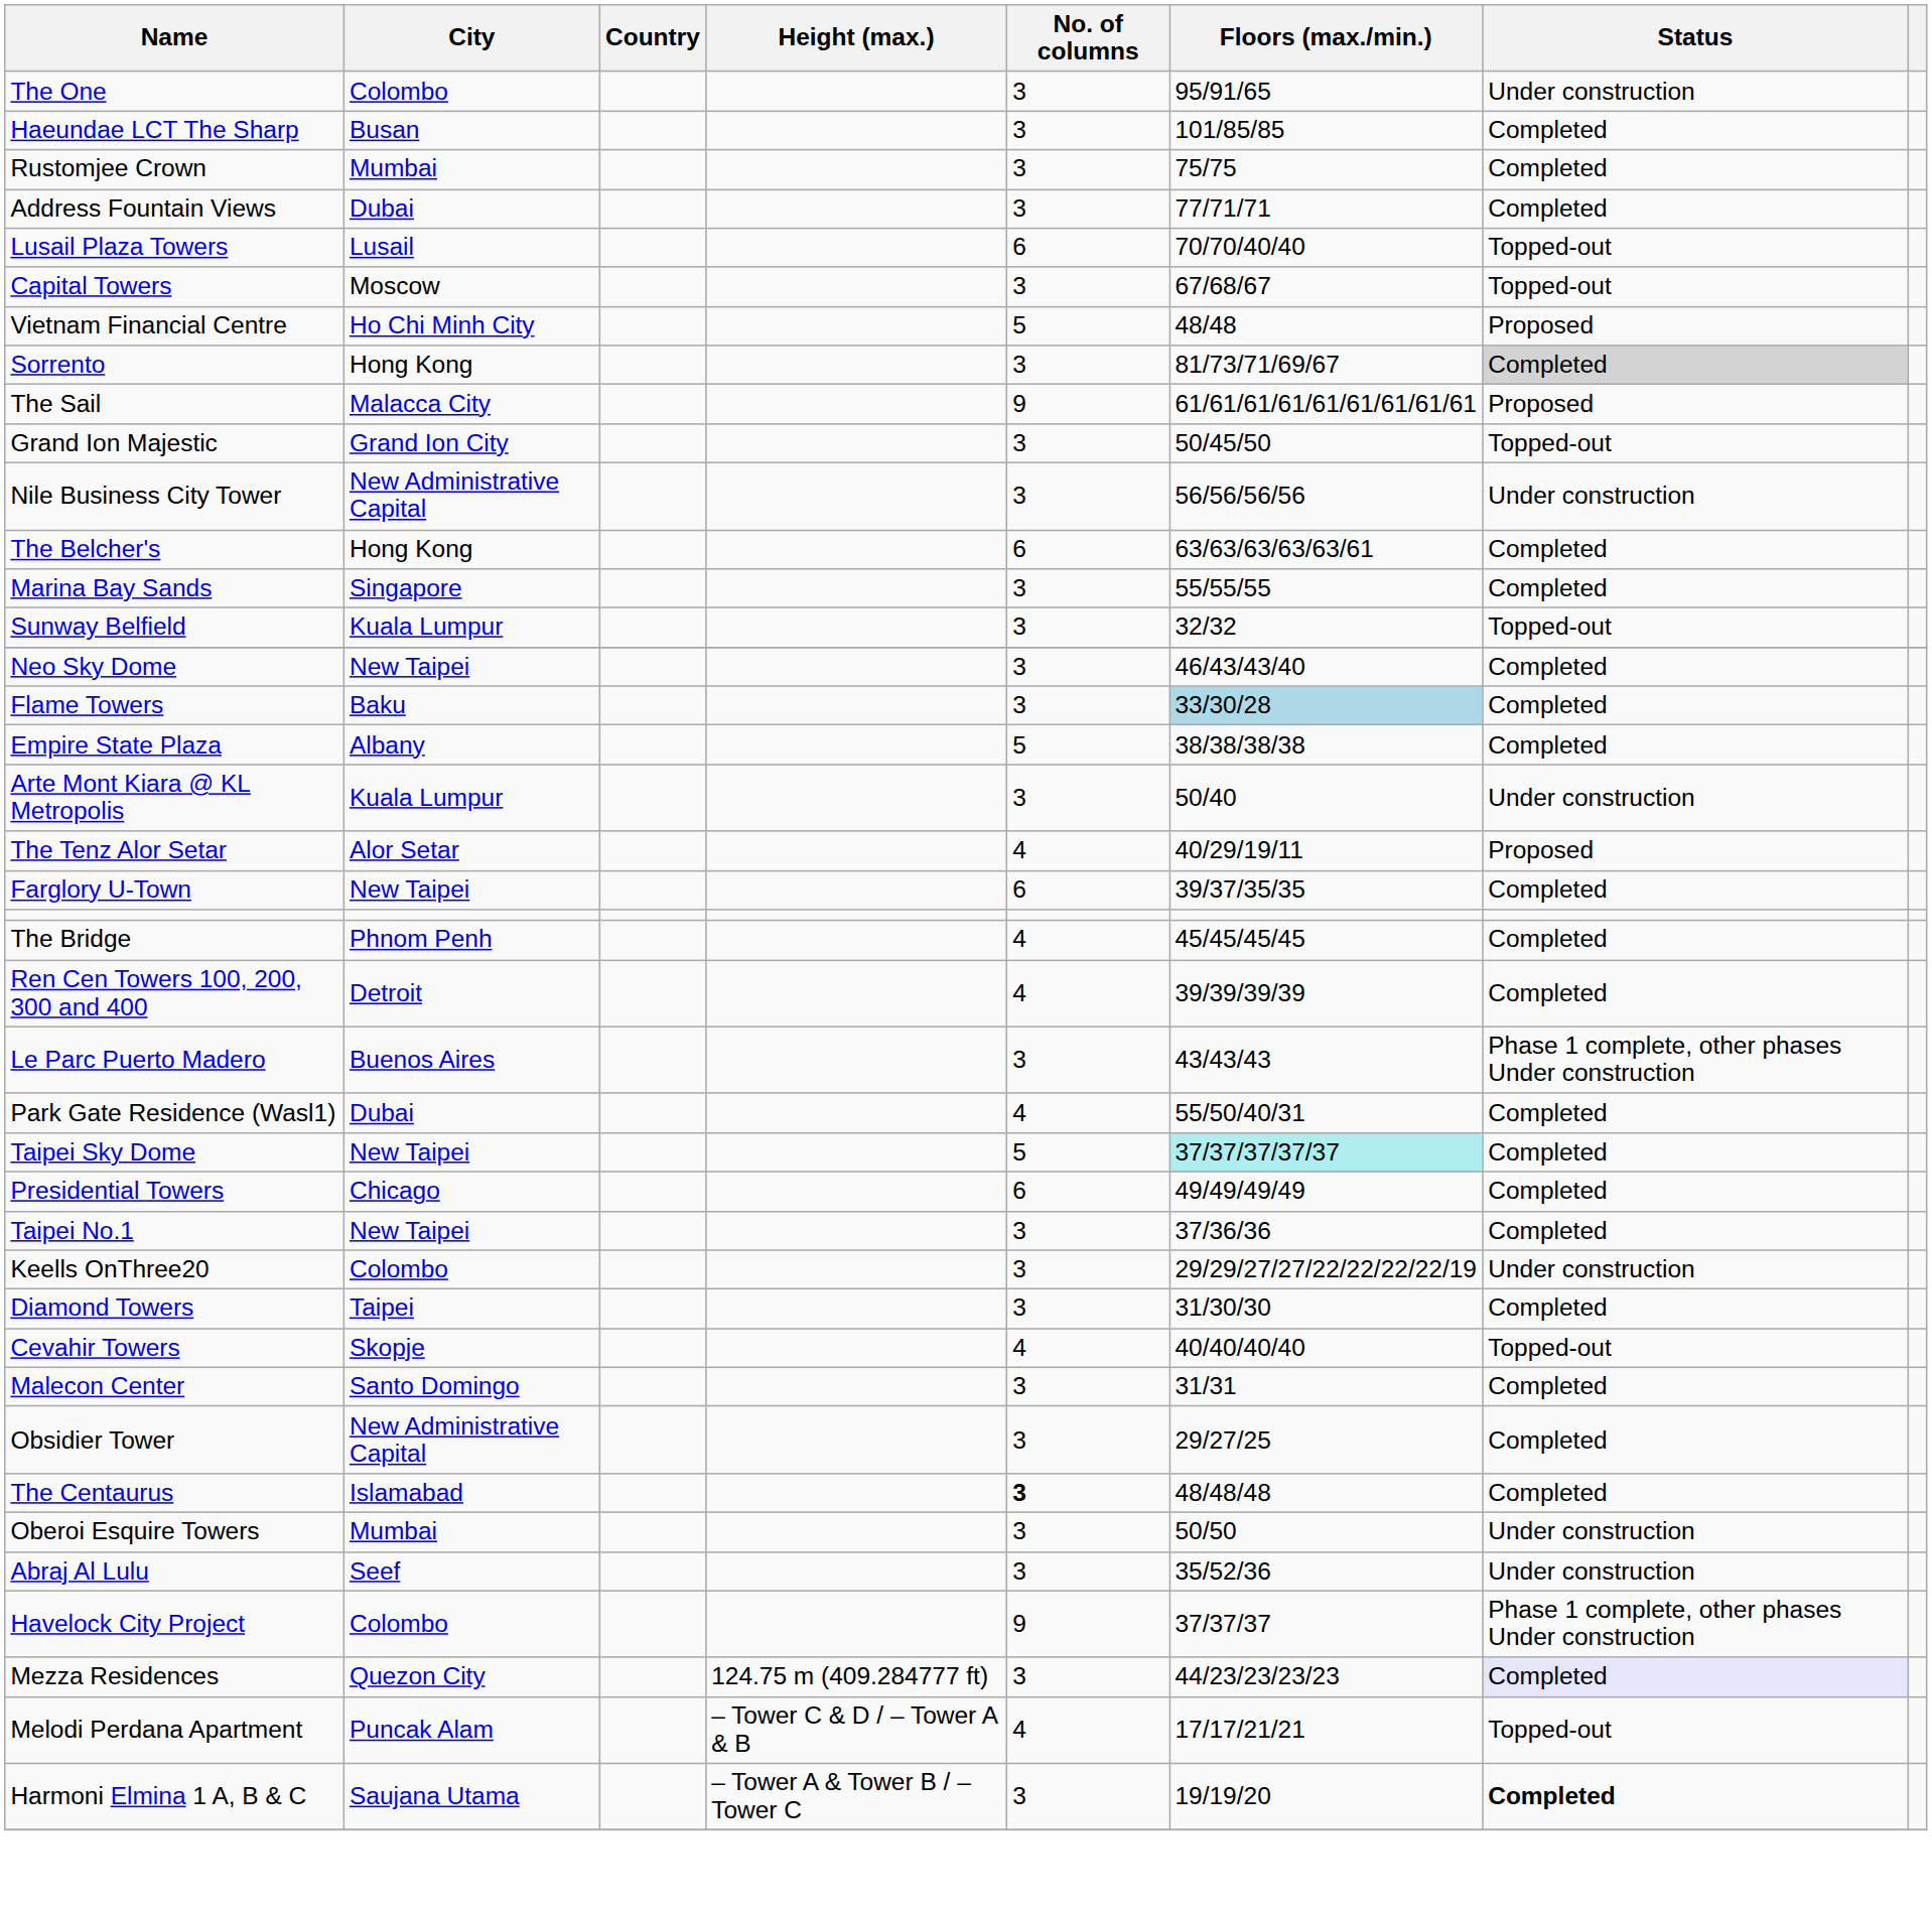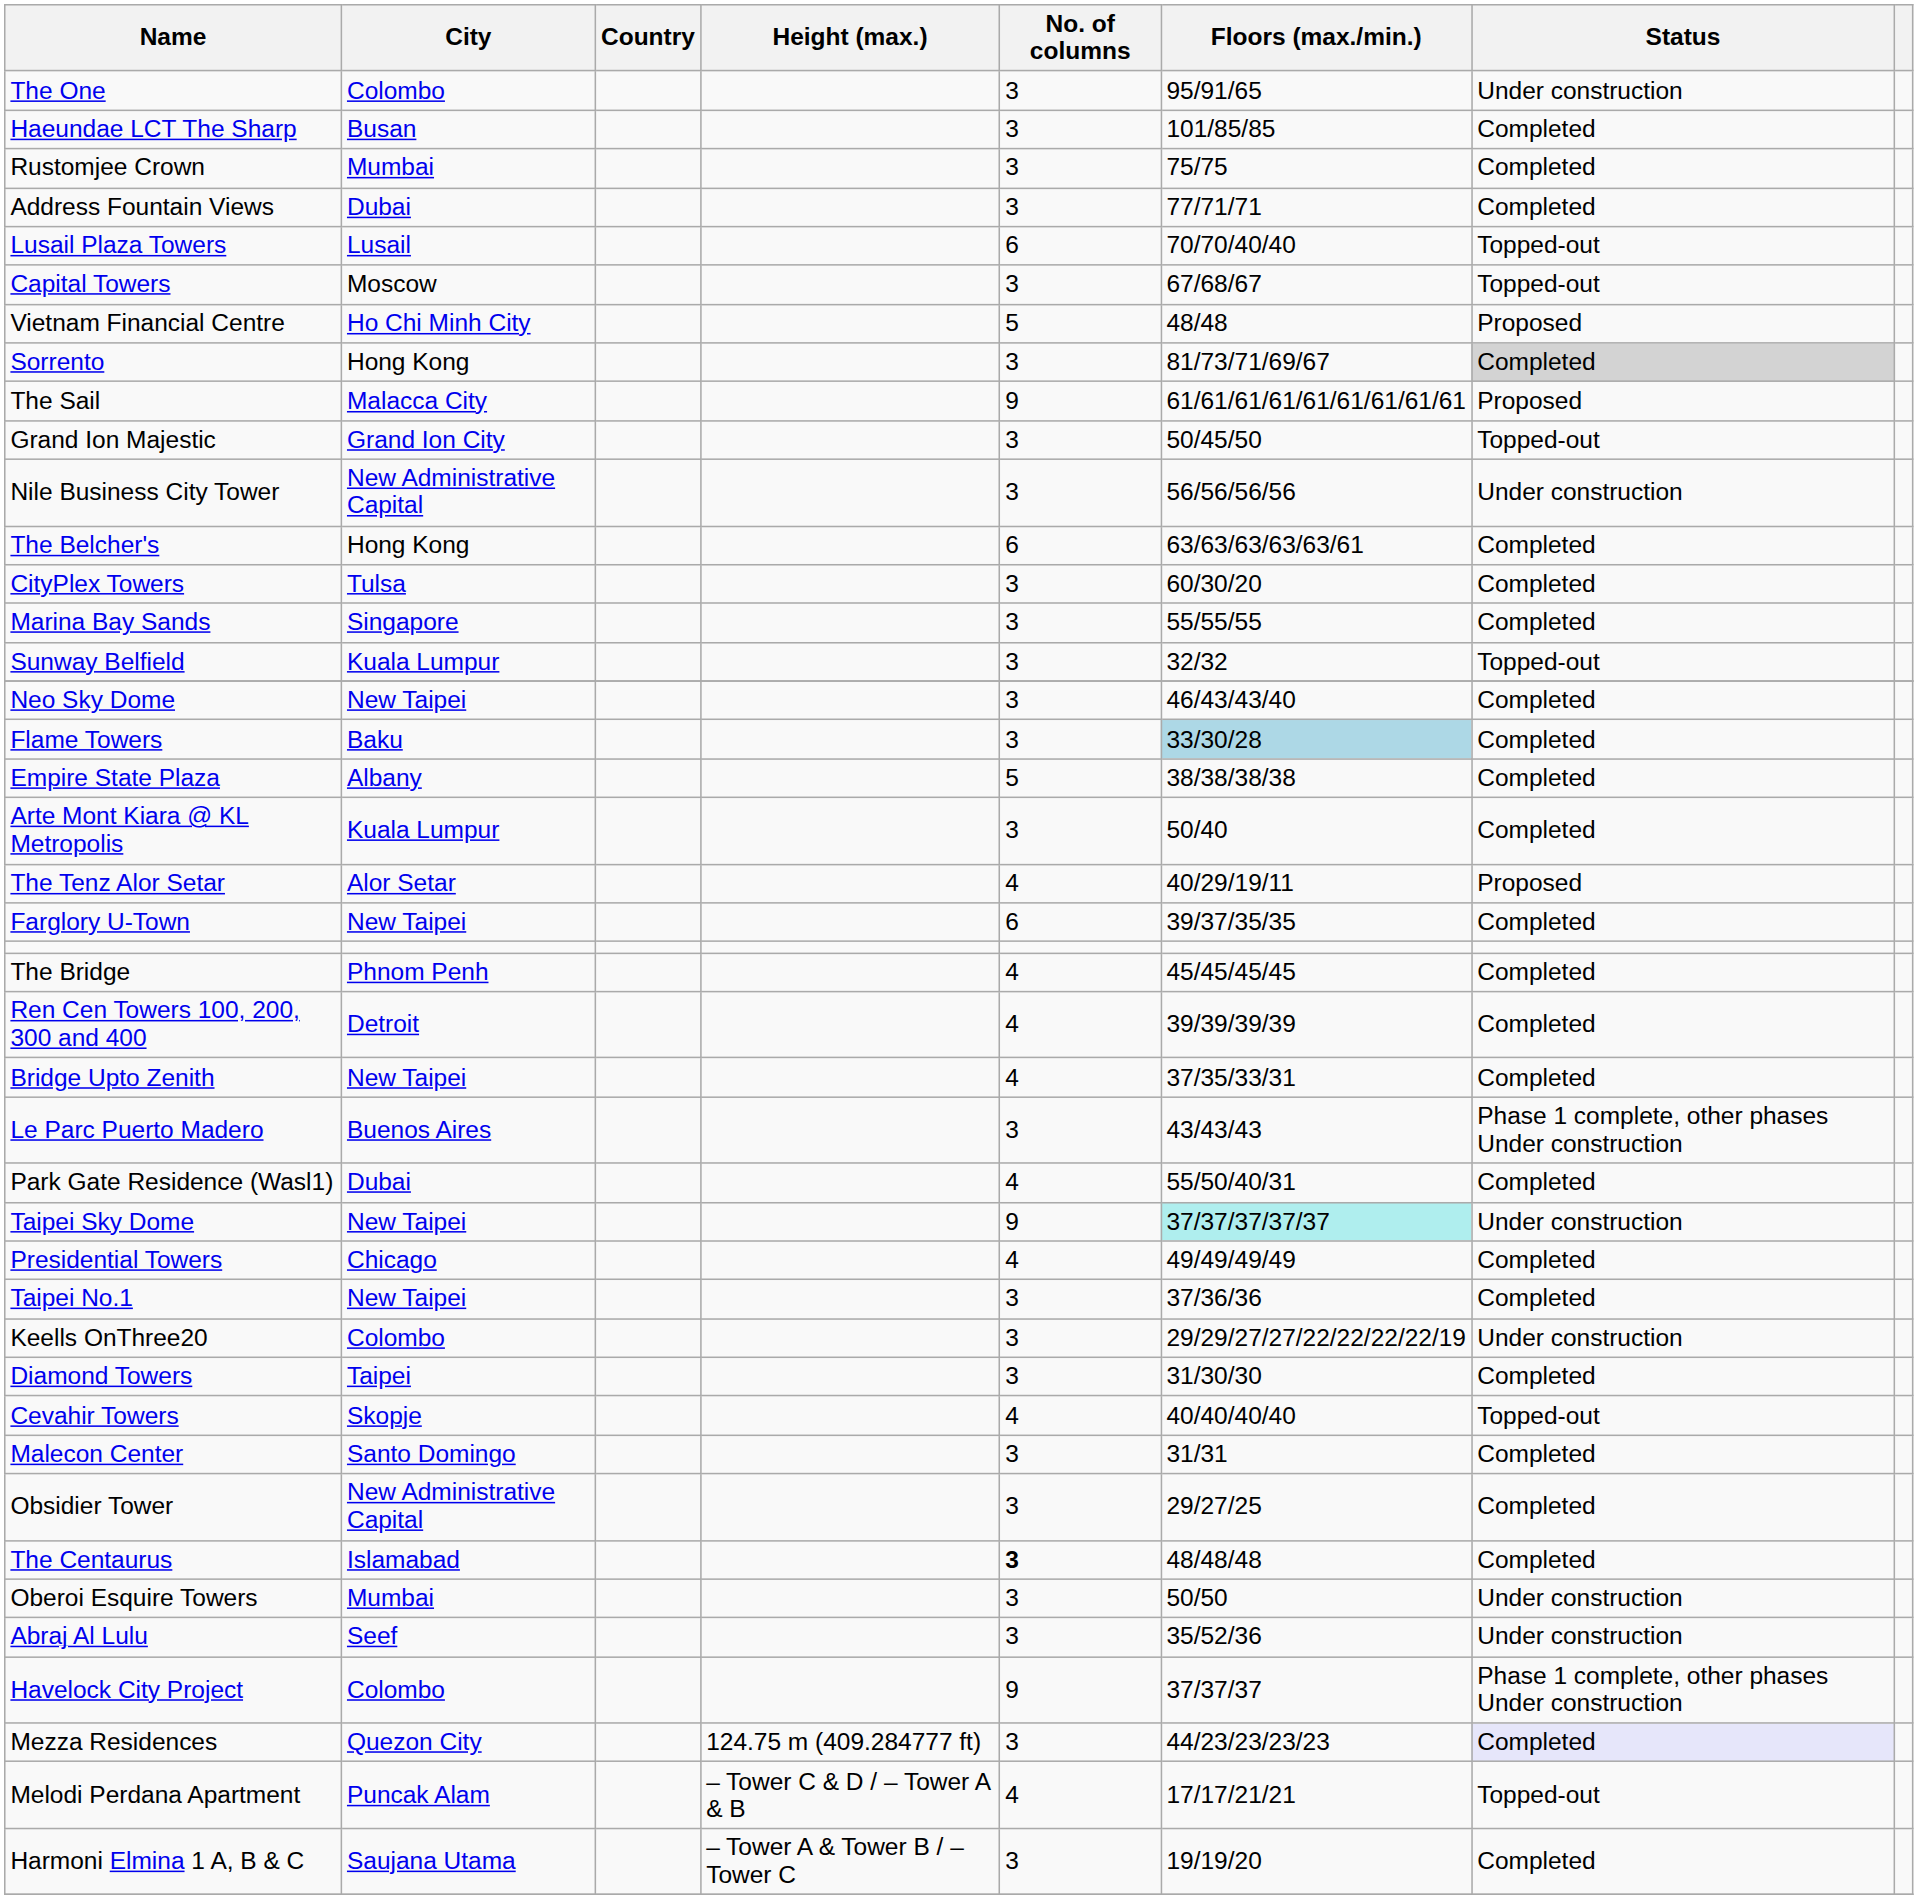+ row: CityPlex Towers | Tulsa | 3 | 60/30/20 | Completed
Arte Mont Kiara @ KL Metropolis | Status: Under construction -> Completed
+ row: Bridge Upto Zenith | New Taipei | 4 | 37/35/33/31 | Completed
Taipei Sky Dome | No. of columns: 5 -> 9
Taipei Sky Dome | Status: Completed -> Under construction
Presidential Towers | No. of columns: 6 -> 4
Harmoni Elmina 1 A, B & C | Status: bold -> normal
